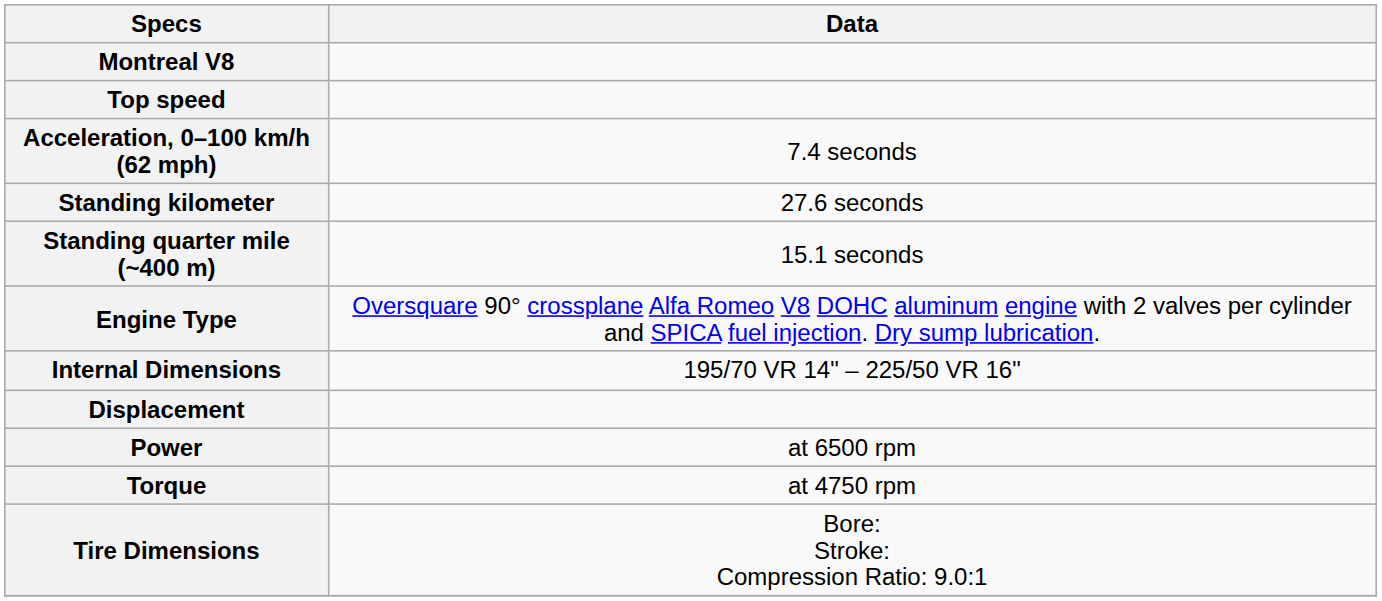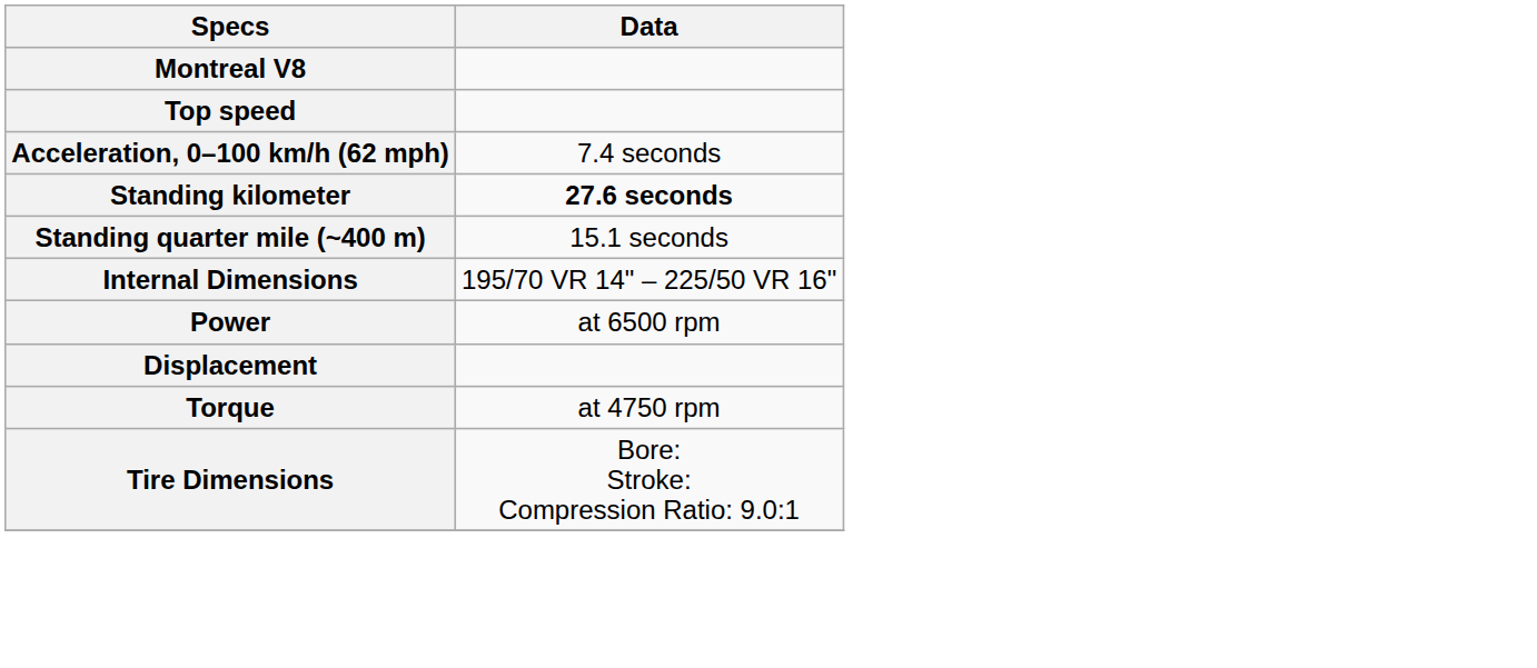Standing kilometer | Data: normal -> bold
- row: Engine Type | Oversquare 90° crossplane Alfa Romeo V8 DOHC aluminum engine with 2 valves per cylinder and SPICA fuel injection. Dry sump lubrication.
rows swapped: Displacement <-> Power
